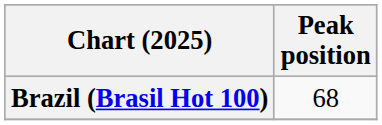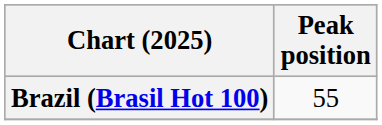Brazil (Brasil Hot 100) | Peak position: 68 -> 55
